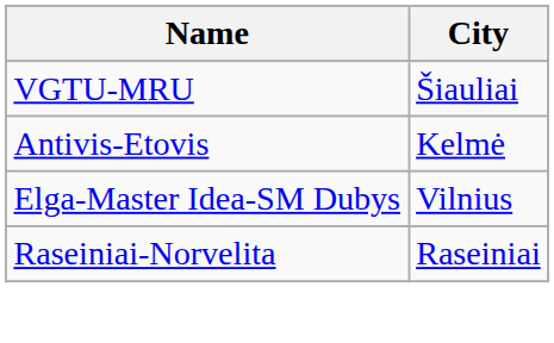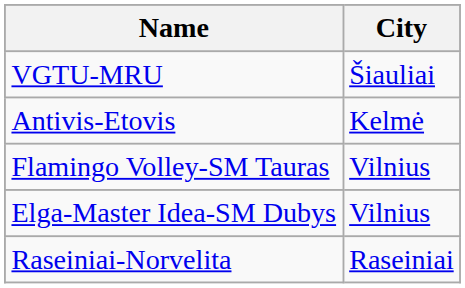+ row: Flamingo Volley-SM Tauras | Vilnius
